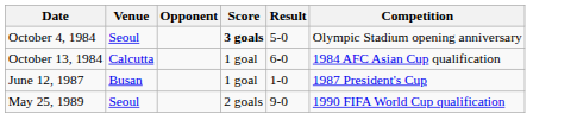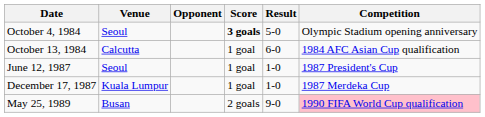June 12, 1987 | Venue: Busan -> Seoul
+ row: December 17, 1987 | Kuala Lumpur | 1 goal | 1-0 | 1987 Merdeka Cup
May 25, 1989 | Venue: Seoul -> Busan
May 25, 1989 | Competition: no background -> pink background
